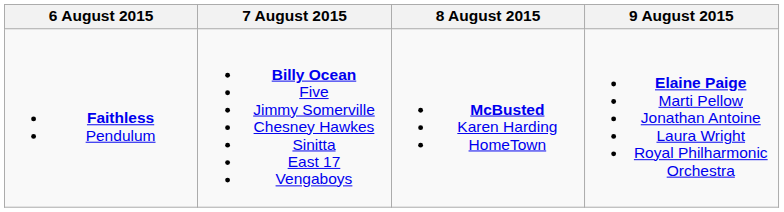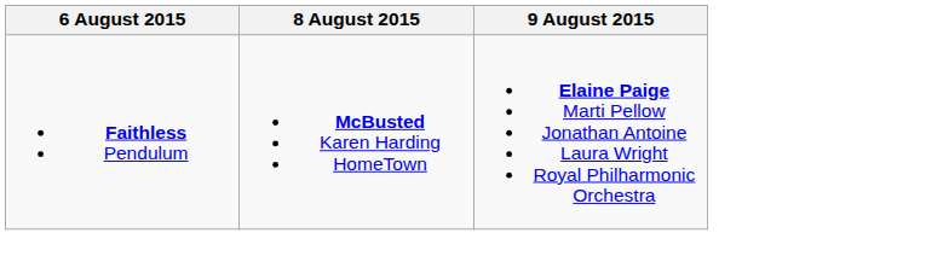- column: 7 August 2015 | Billy Ocean Five Jimmy Somerville Chesney Hawkes Sinitta East 17 Vengaboys
